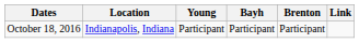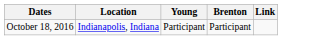- column: Bayh | Participant
